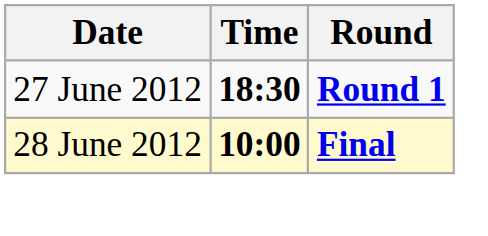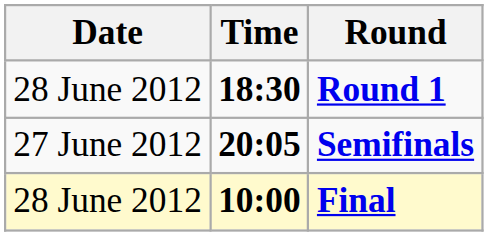Round 1 | Date: 27 June 2012 -> 28 June 2012
+ row: 27 June 2012 | 20:05 | Semifinals
